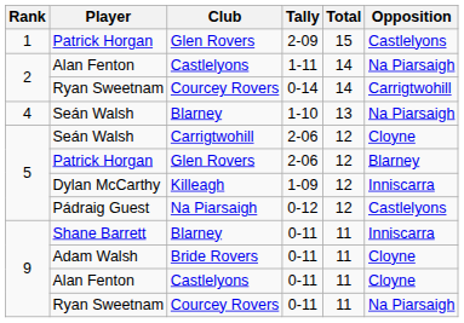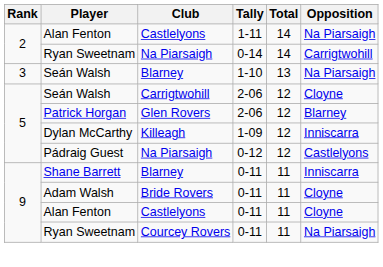- row: 1 | Patrick Horgan | Glen Rovers | 2-09 | 15 | Castlelyons
Ryan Sweetnam / 0-14 | Club: Courcey Rovers -> Na Piarsaigh
Seán Walsh / 1-10 | Rank: 4 -> 3
